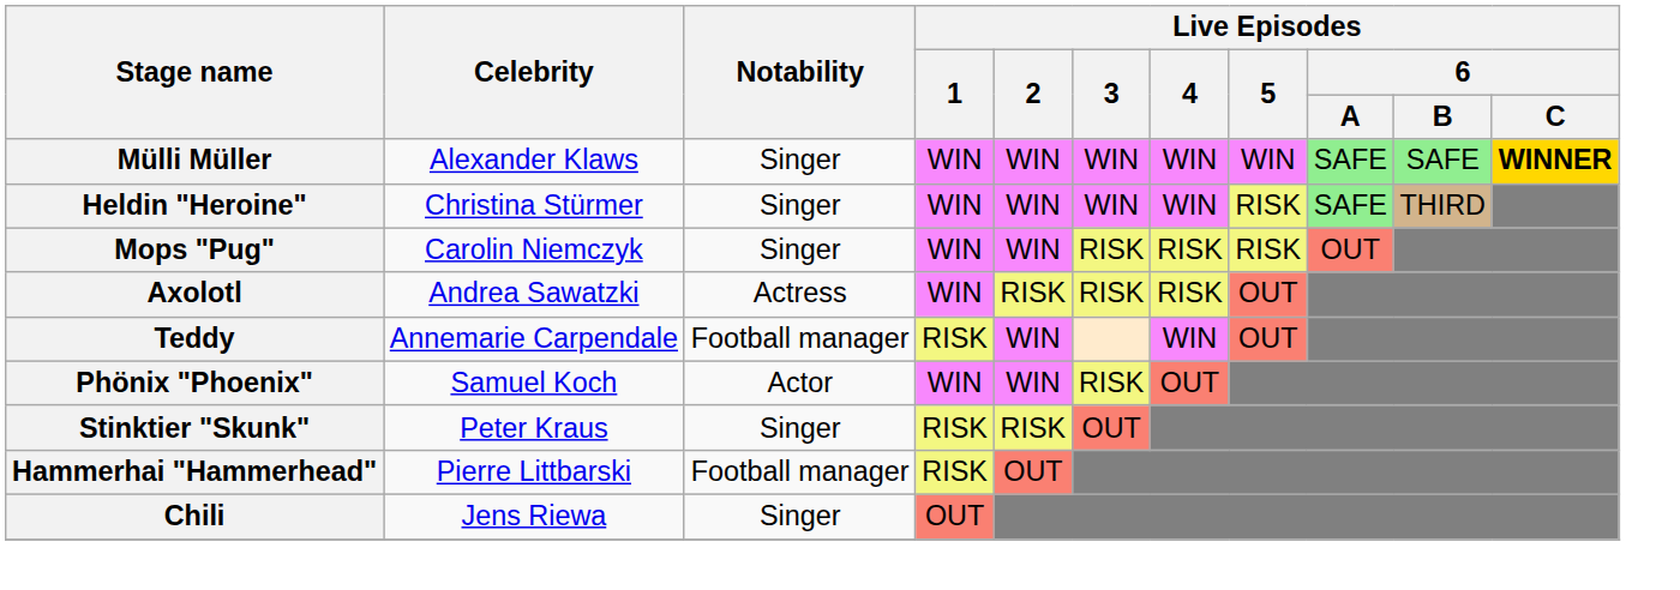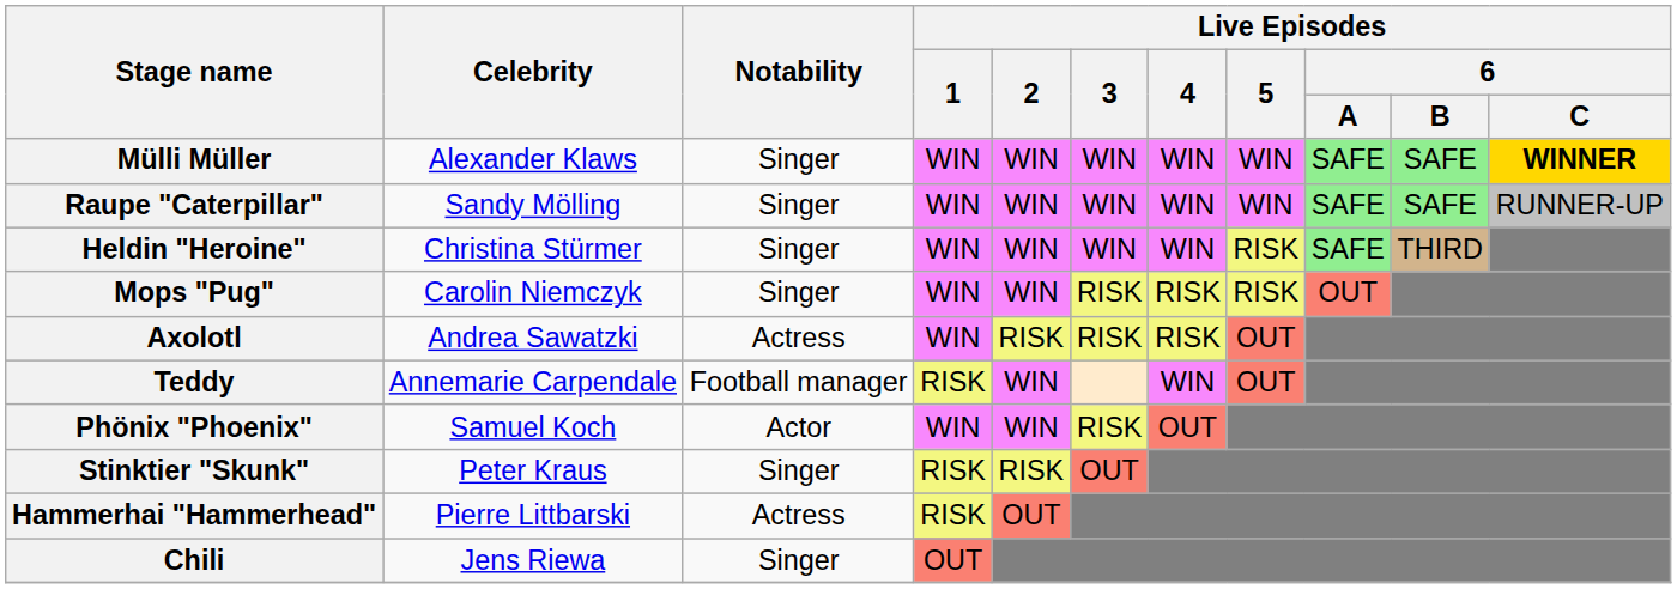+ row: Raupe "Caterpillar" | Sandy Mölling | Singer | WIN | WIN | WIN | WIN | WIN | SAFE | SAFE | RUNNER-UP
Hammerhai "Hammerhead" | Notability: Football manager -> Actress
